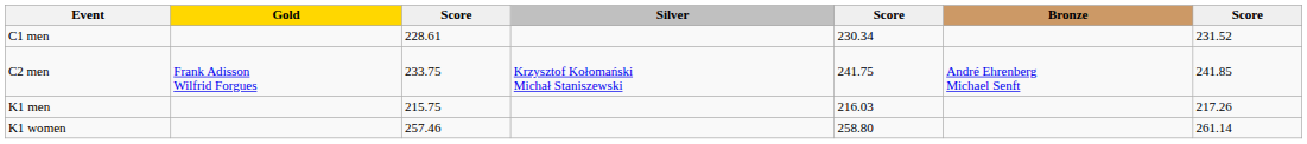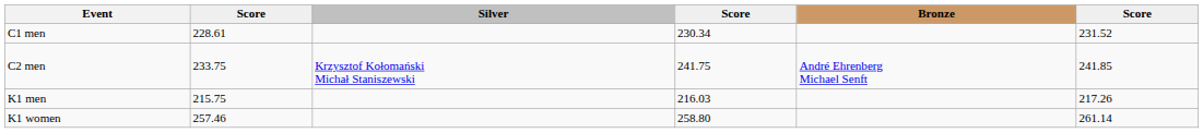- column: Gold | Frank Adisson Wilfrid Forgues
